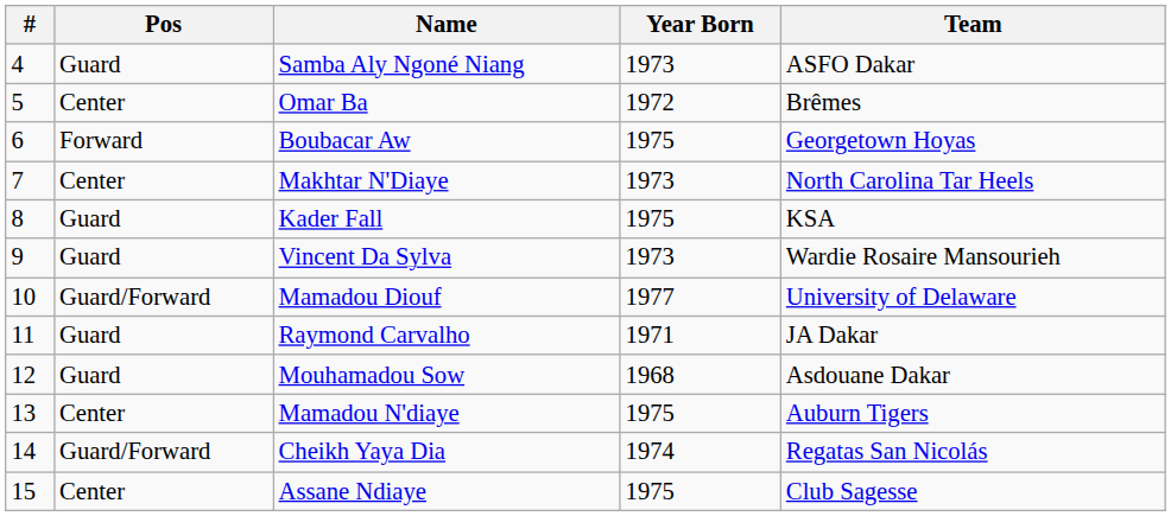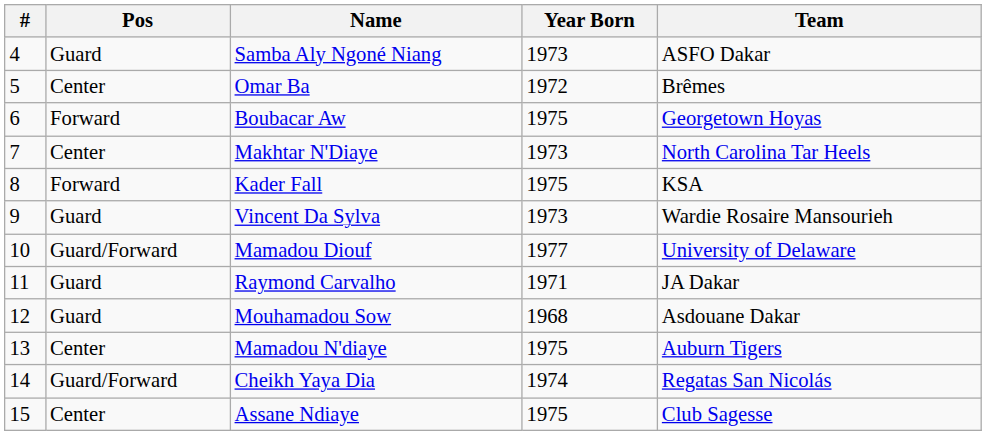Kader Fall | Pos: Guard -> Forward
